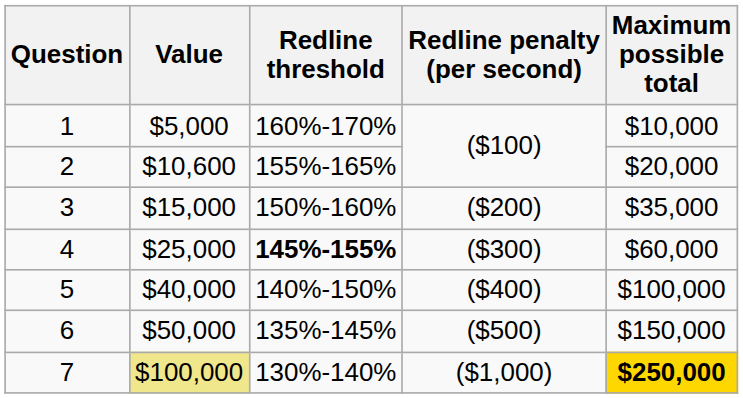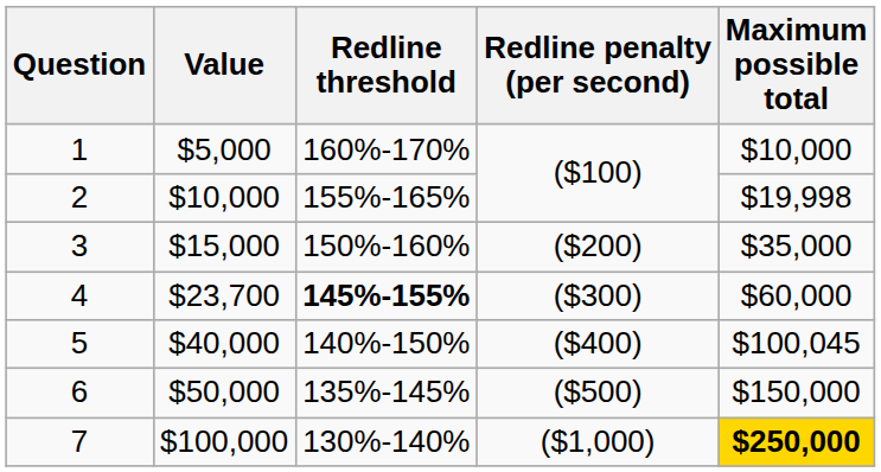2 | Value: $10,600 -> $10,000
2 | Maximum possible total: $20,000 -> $19,998
4 | Value: $25,000 -> $23,700
5 | Maximum possible total: $100,000 -> $100,045
7 | Value: khaki background -> no background
